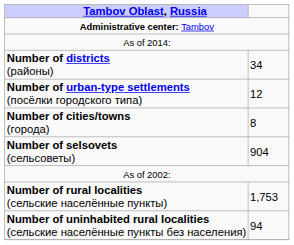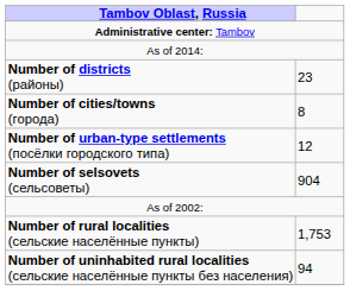Number of districts (районы) | column 2: 34 -> 23
rows swapped: Number of cities/towns (города) <-> Number of urban-type settlements (посёлки городского типа)
